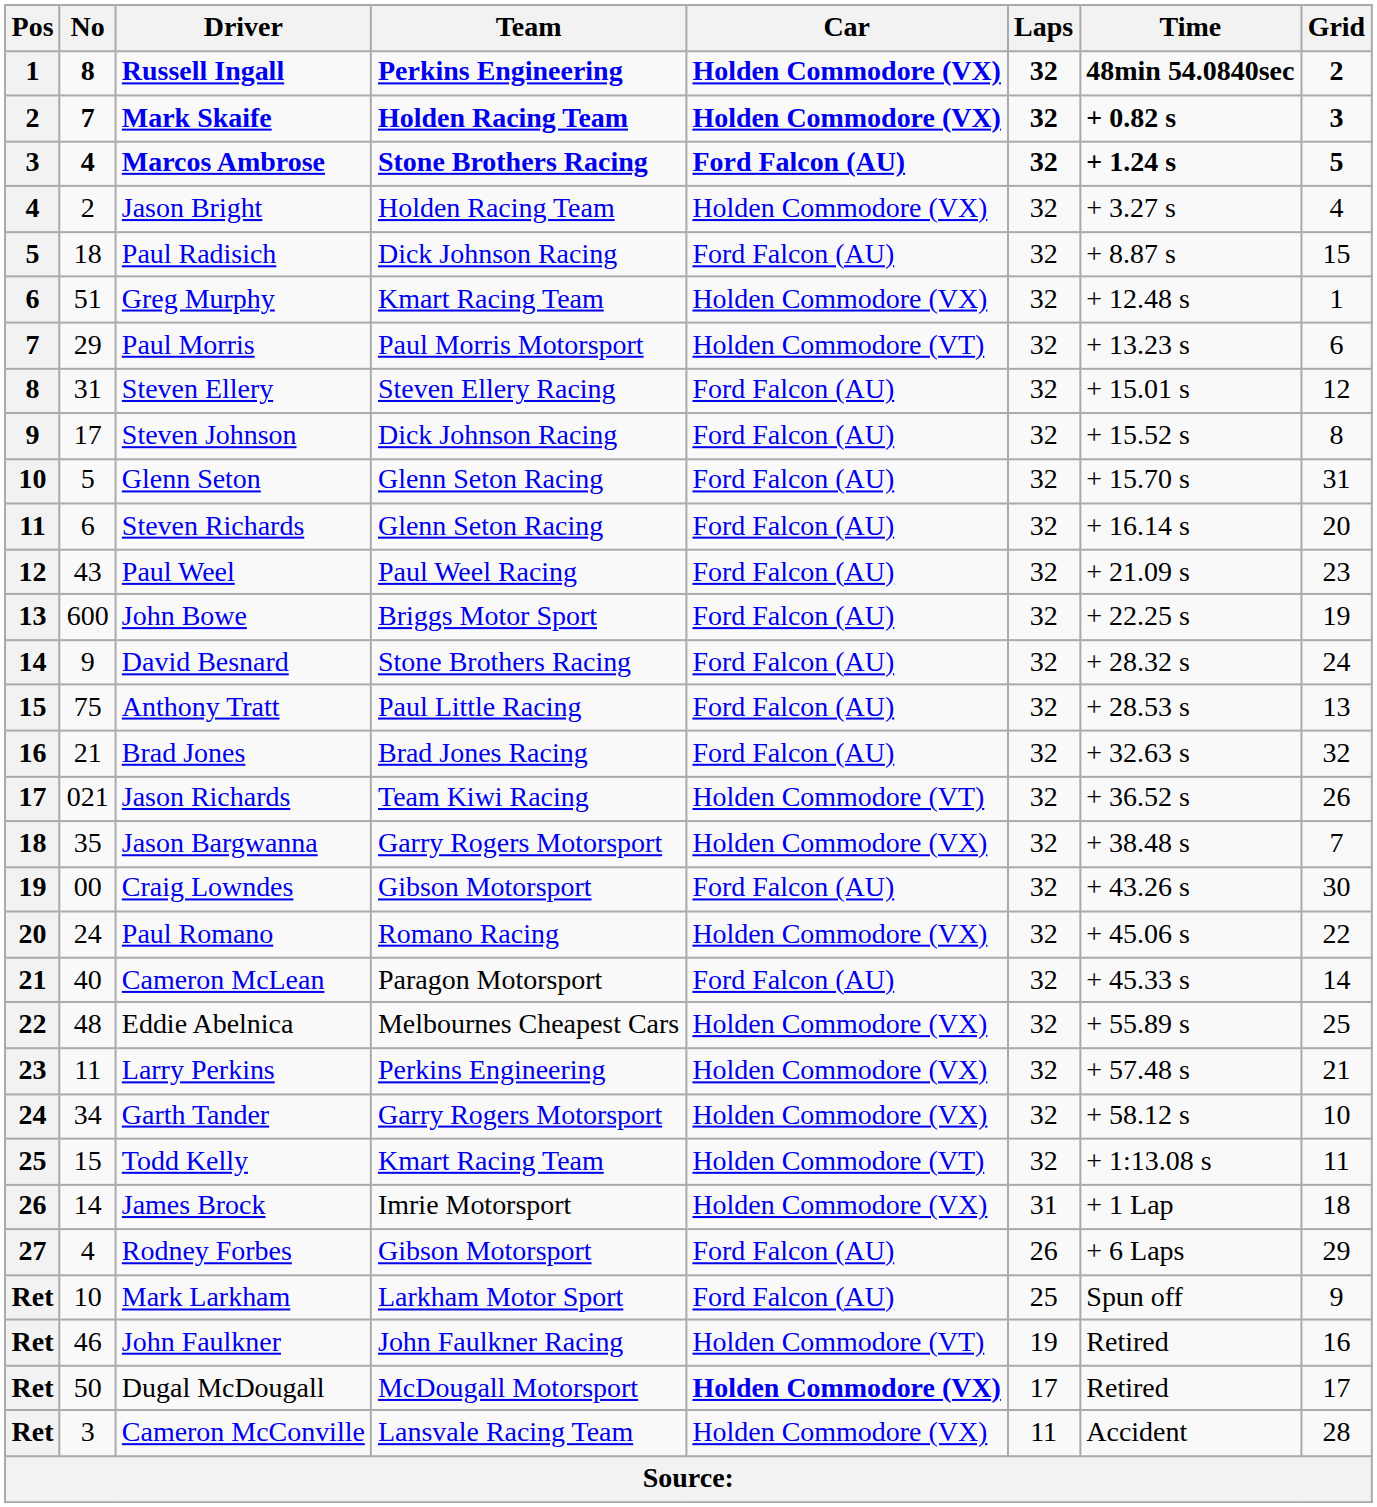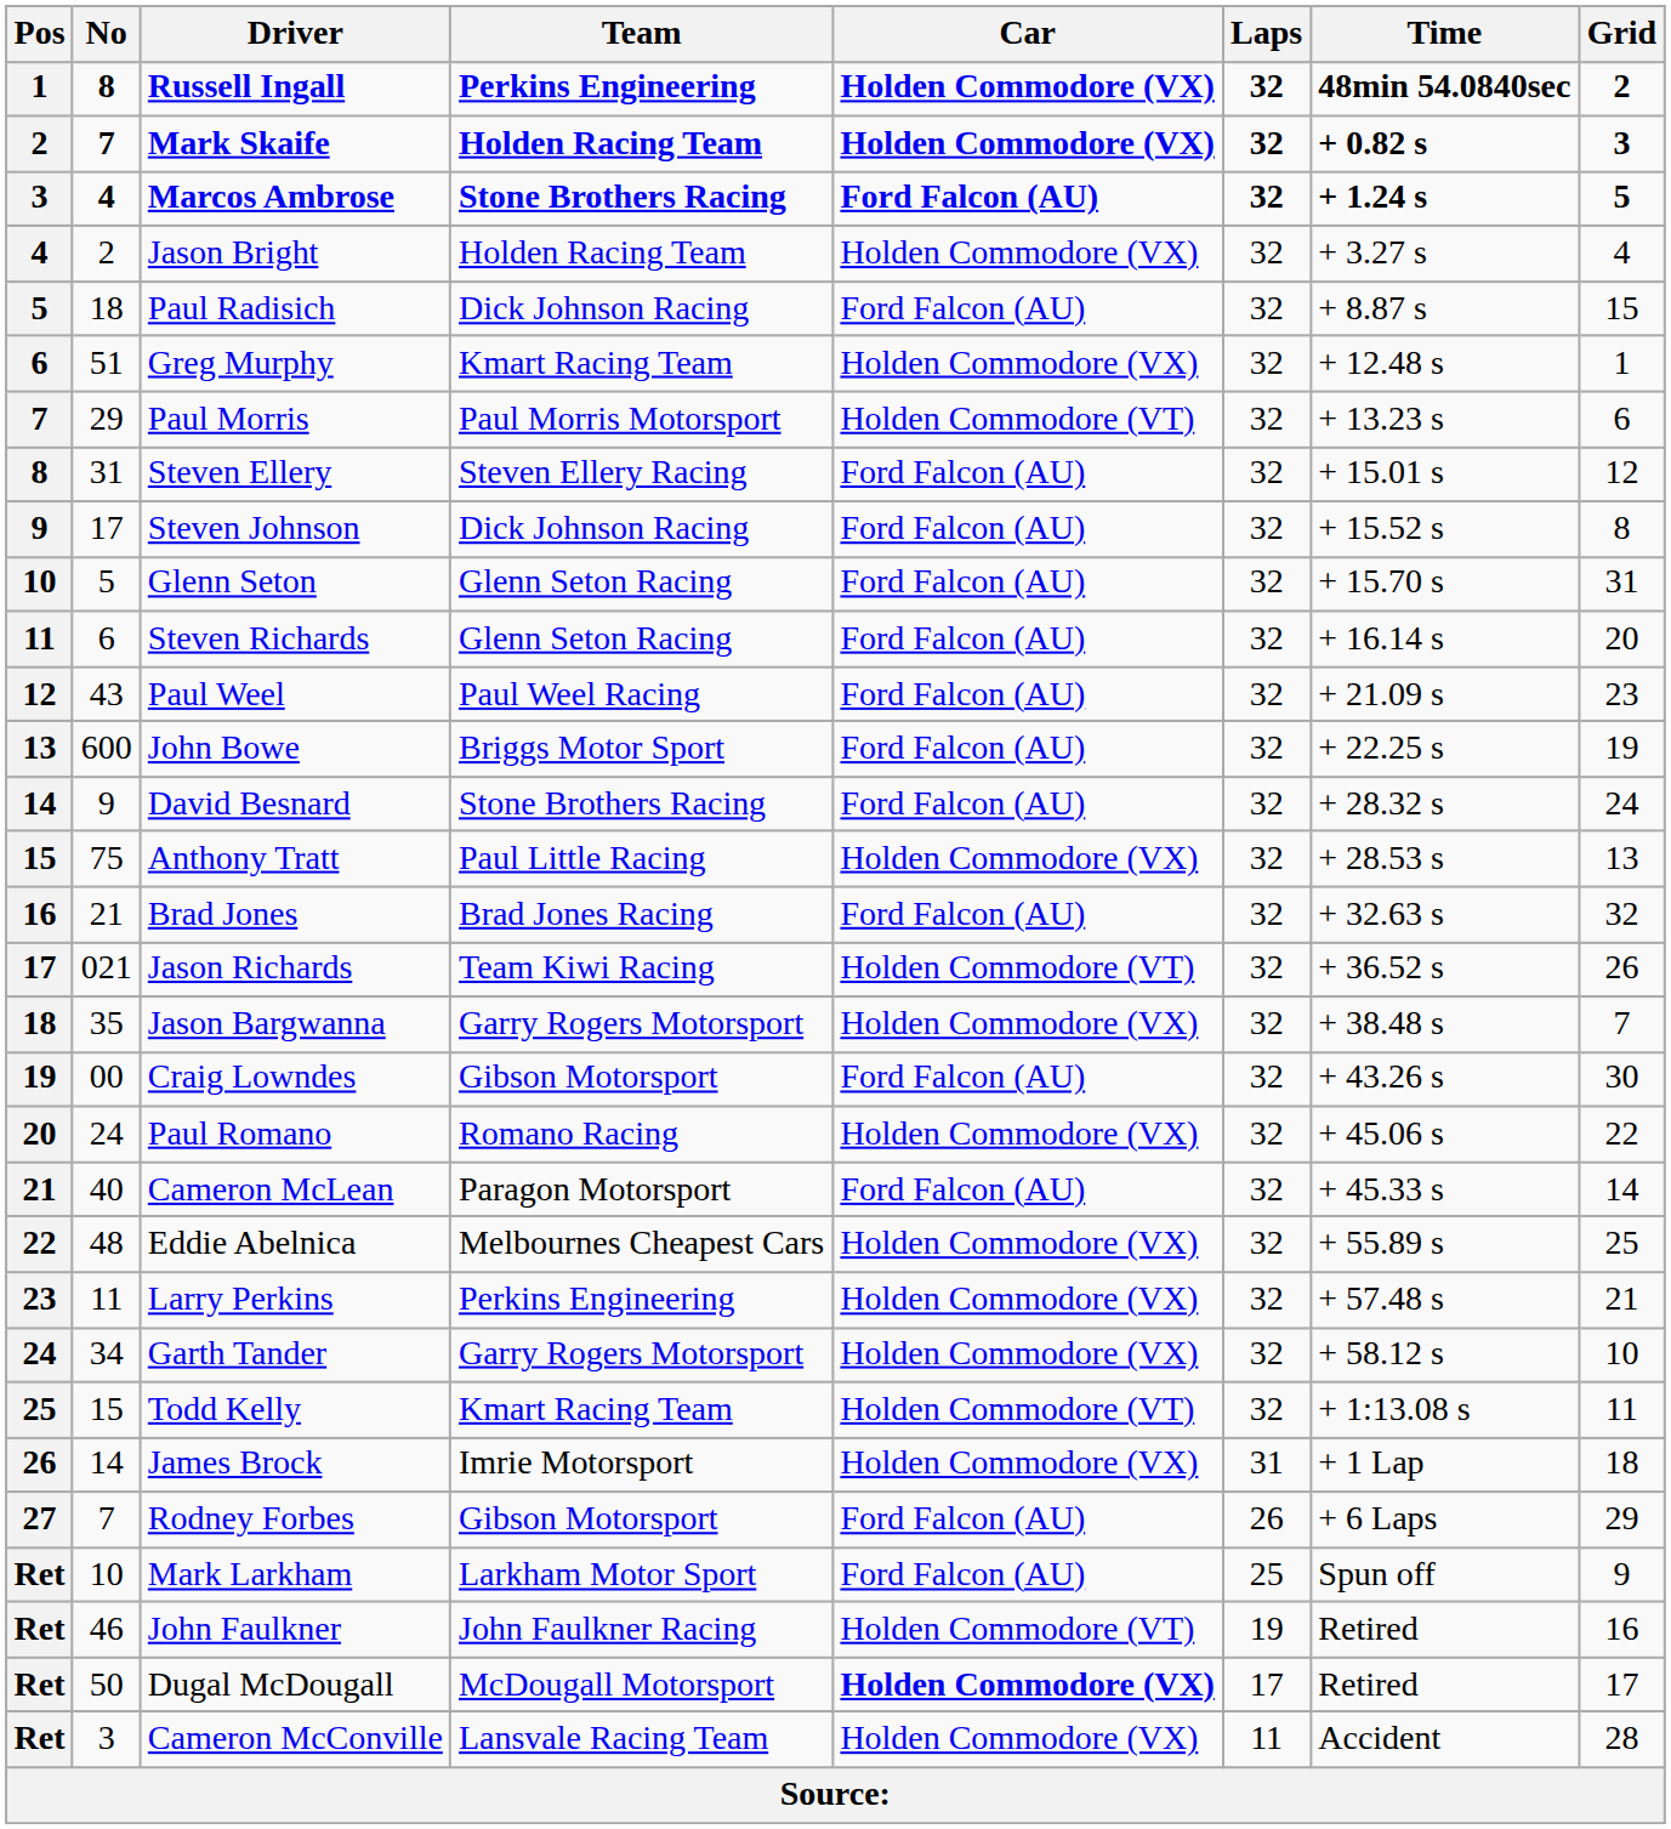Anthony Tratt | Car: Ford Falcon (AU) -> Holden Commodore (VX)
Rodney Forbes | No: 4 -> 7
